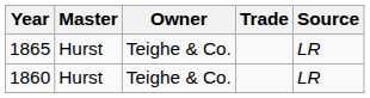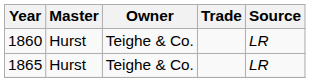rows swapped: 1860 <-> 1865
